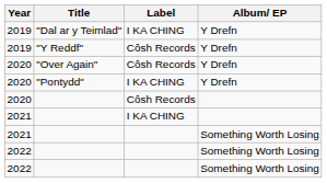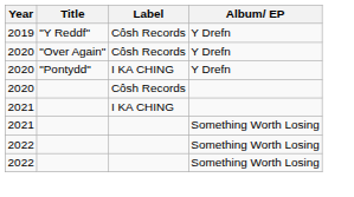- row: 2019 | "Dal ar y Teimlad" | I KA CHING | Y Drefn
